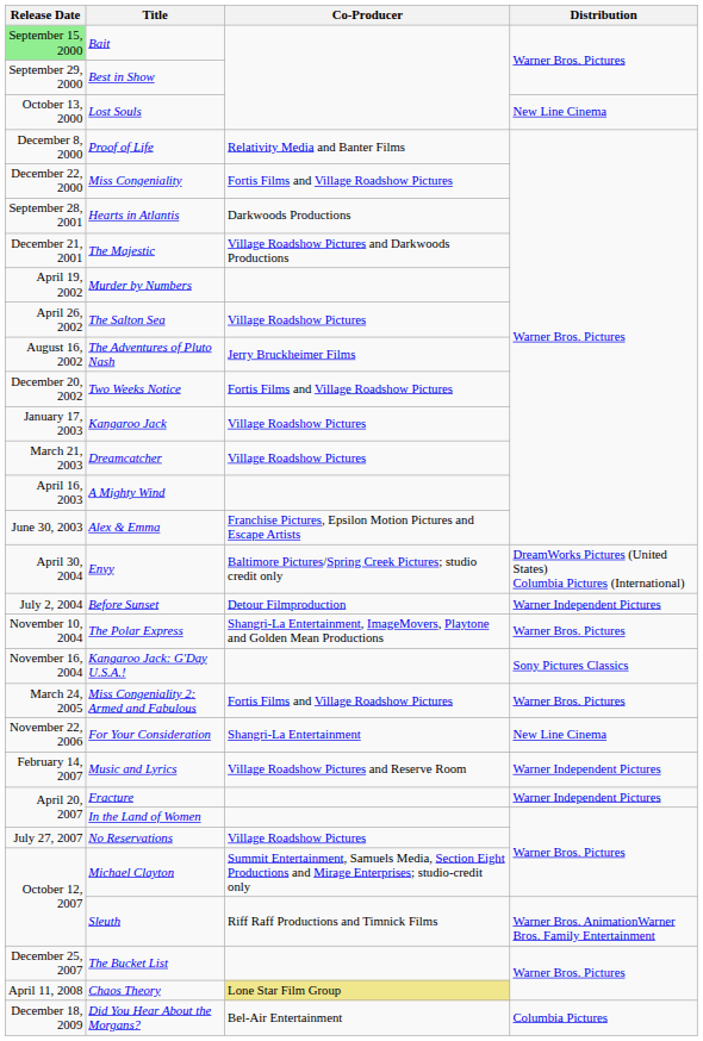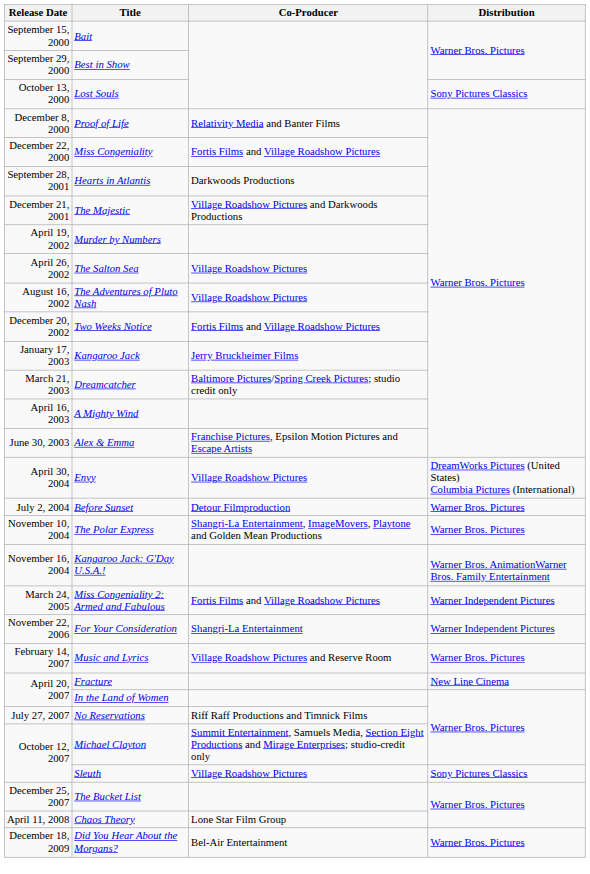Bait | Release Date: lightgreen background -> no background
Lost Souls | Distribution: New Line Cinema -> Sony Pictures Classics
The Adventures of Pluto Nash | Co-Producer: Jerry Bruckheimer Films -> Village Roadshow Pictures
Kangaroo Jack | Co-Producer: Village Roadshow Pictures -> Jerry Bruckheimer Films
Dreamcatcher | Co-Producer: Village Roadshow Pictures -> Baltimore Pictures/Spring Creek Pictures; studio credit only
Envy | Co-Producer: Baltimore Pictures/Spring Creek Pictures; studio credit only -> Village Roadshow Pictures
Before Sunset | Distribution: Warner Independent Pictures -> Warner Bros. Pictures
Kangaroo Jack: G'Day U.S.A.! | Distribution: Sony Pictures Classics -> Warner Bros. AnimationWarner Bros. Family Entertainment
Miss Congeniality 2: Armed and Fabulous | Distribution: Warner Bros. Pictures -> Warner Independent Pictures
For Your Consideration | Distribution: New Line Cinema -> Warner Independent Pictures
Music and Lyrics | Distribution: Warner Independent Pictures -> Warner Bros. Pictures
Fracture | Distribution: Warner Independent Pictures -> New Line Cinema
No Reservations | Co-Producer: Village Roadshow Pictures -> Riff Raff Productions and Timnick Films
Sleuth | Co-Producer: Riff Raff Productions and Timnick Films -> Village Roadshow Pictures
Sleuth | Distribution: Warner Bros. AnimationWarner Bros. Family Entertainment -> Sony Pictures Classics
Chaos Theory | Co-Producer: khaki background -> no background
Did You Hear About the Morgans? | Distribution: Columbia Pictures -> Warner Bros. Pictures
